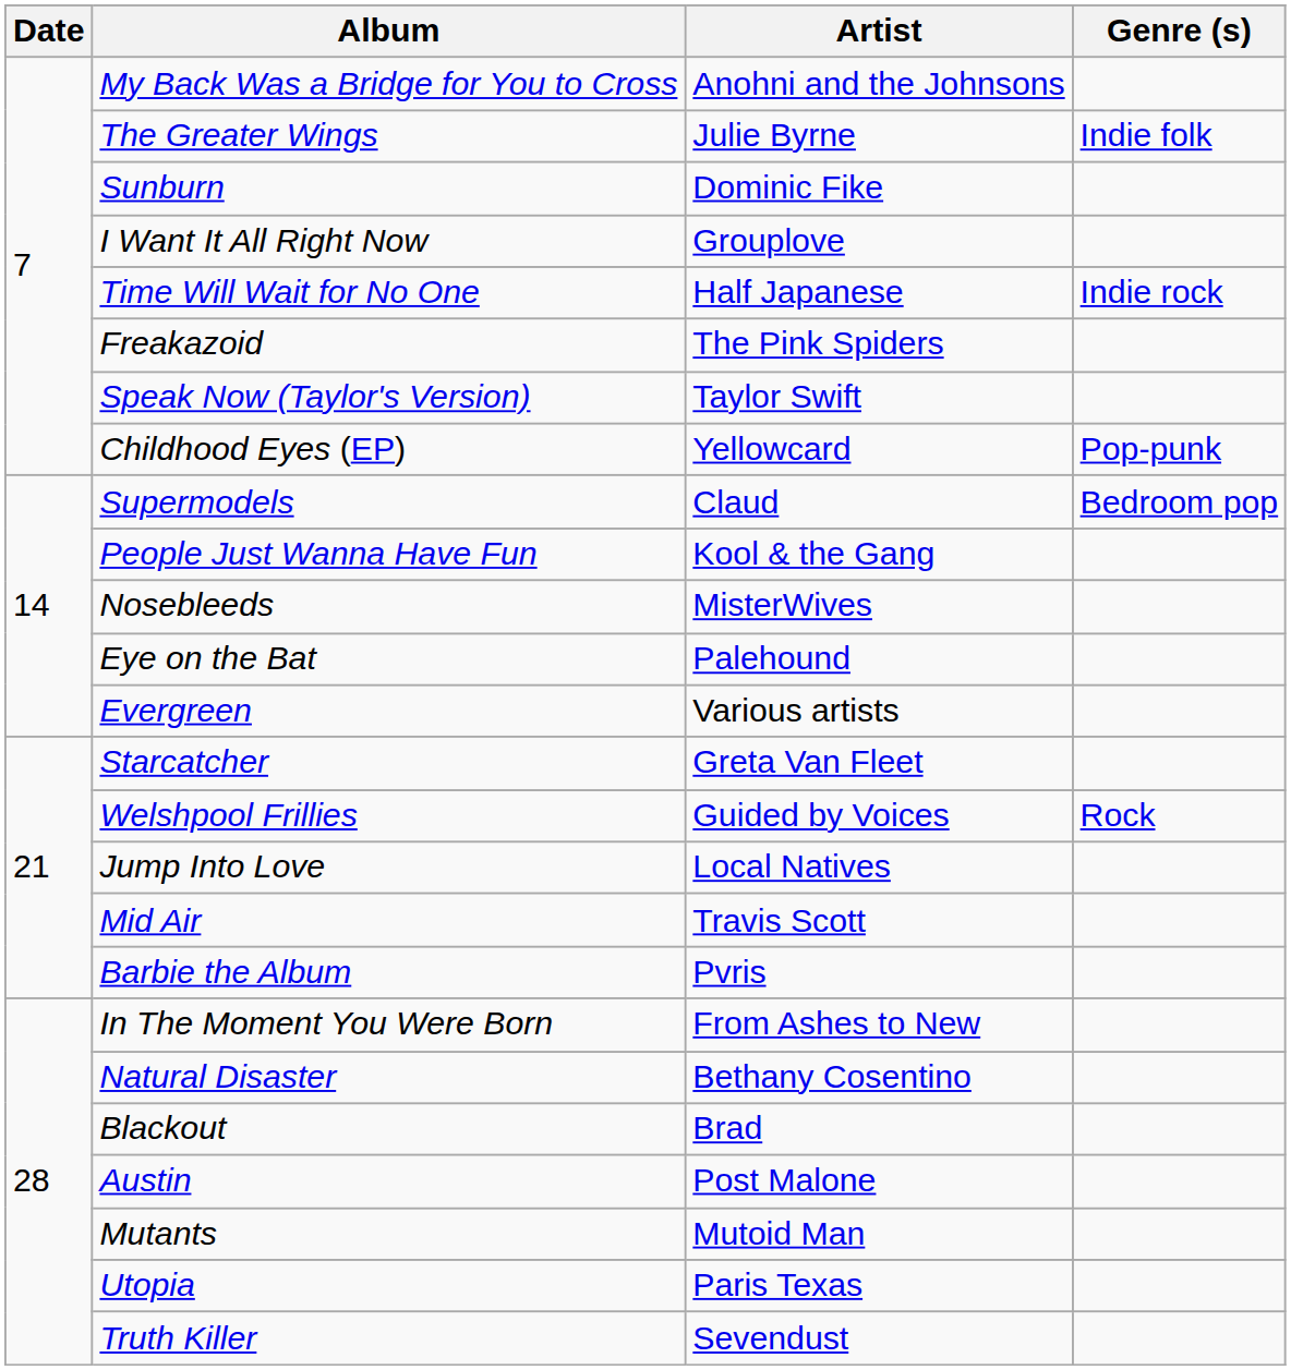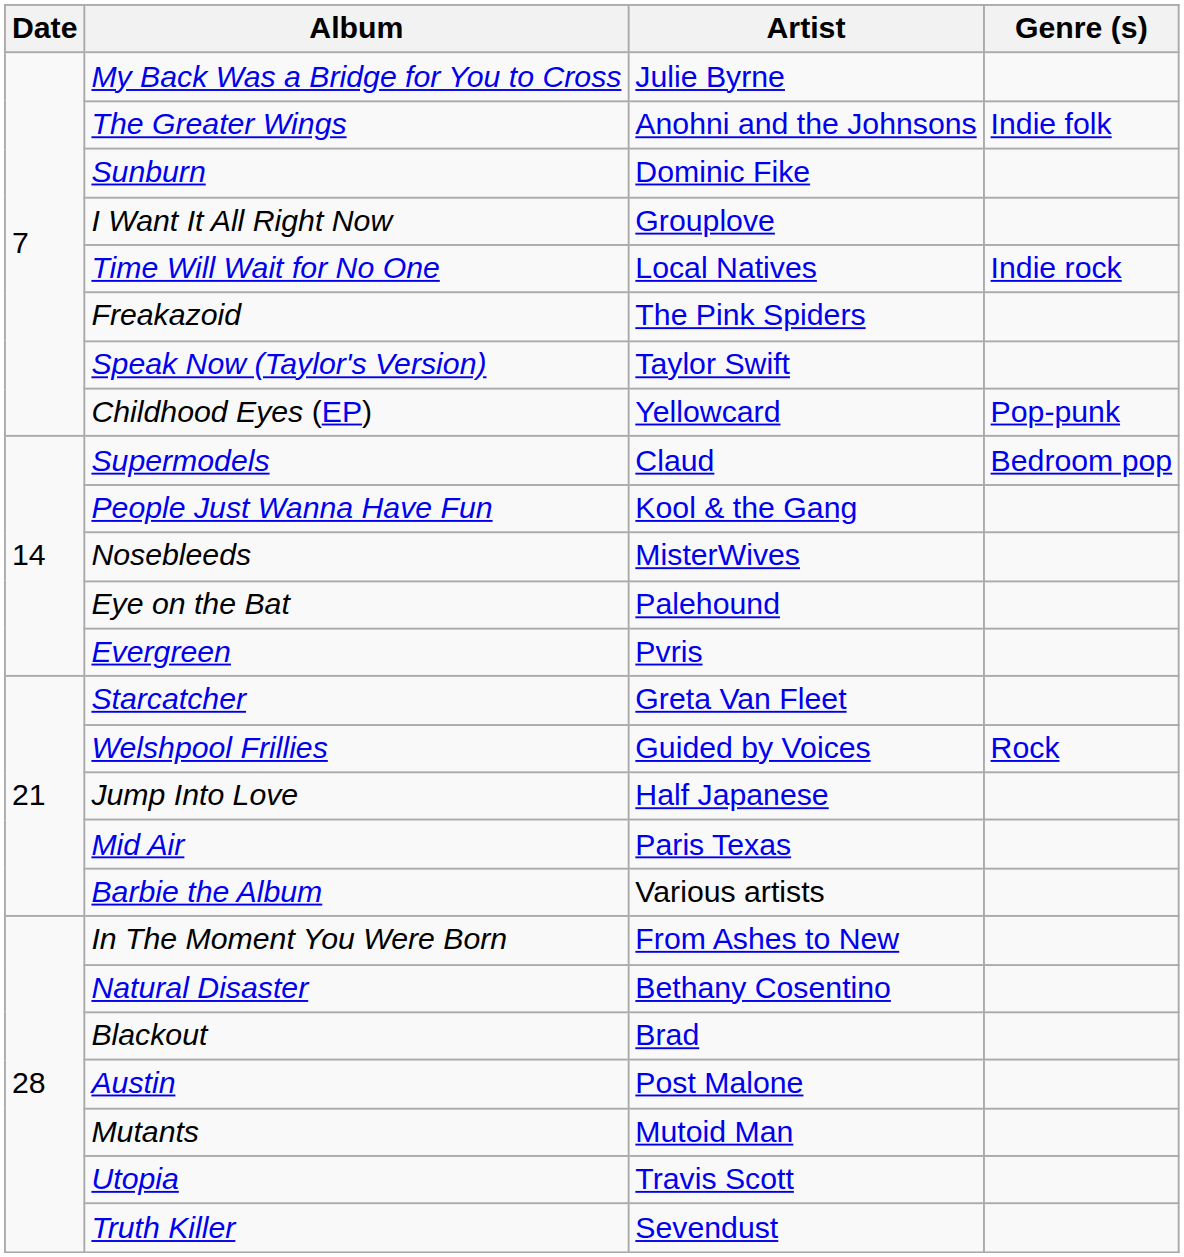My Back Was a Bridge for You to Cross | Artist: Anohni and the Johnsons -> Julie Byrne
The Greater Wings | Artist: Julie Byrne -> Anohni and the Johnsons
Time Will Wait for No One | Artist: Half Japanese -> Local Natives
Evergreen | Artist: Various artists -> Pvris
Jump Into Love | Artist: Local Natives -> Half Japanese
Mid Air | Artist: Travis Scott -> Paris Texas
Barbie the Album | Artist: Pvris -> Various artists
Utopia | Artist: Paris Texas -> Travis Scott
